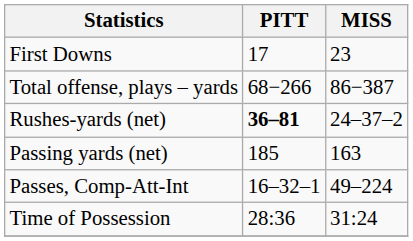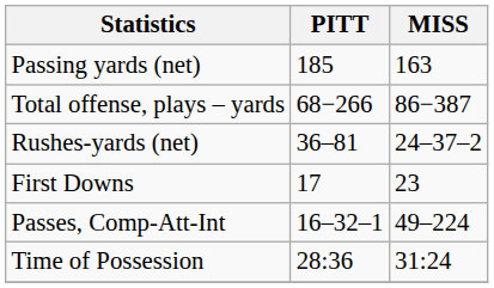rows swapped: First Downs <-> Passing yards (net)
Rushes-yards (net) | PITT: bold -> normal
